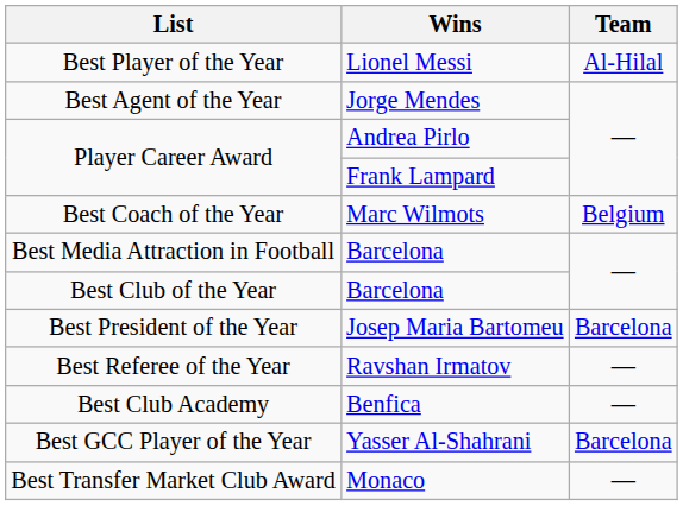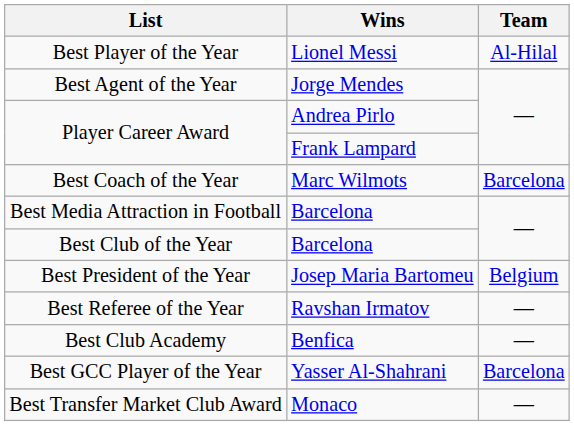Best Coach of the Year | Team: Belgium -> Barcelona
Best President of the Year | Team: Barcelona -> Belgium
